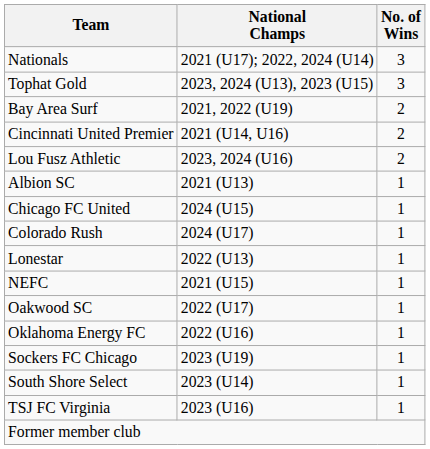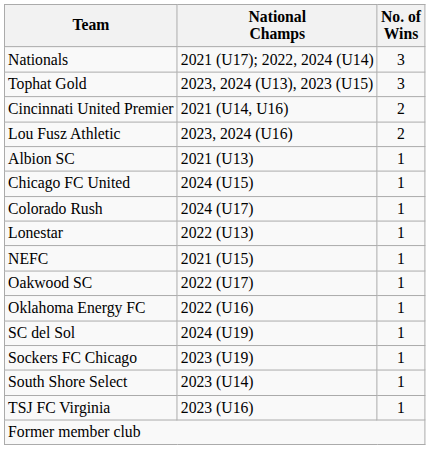- row: Bay Area Surf | 2021, 2022 (U19) | 2
+ row: SC del Sol | 2024 (U19) | 1
